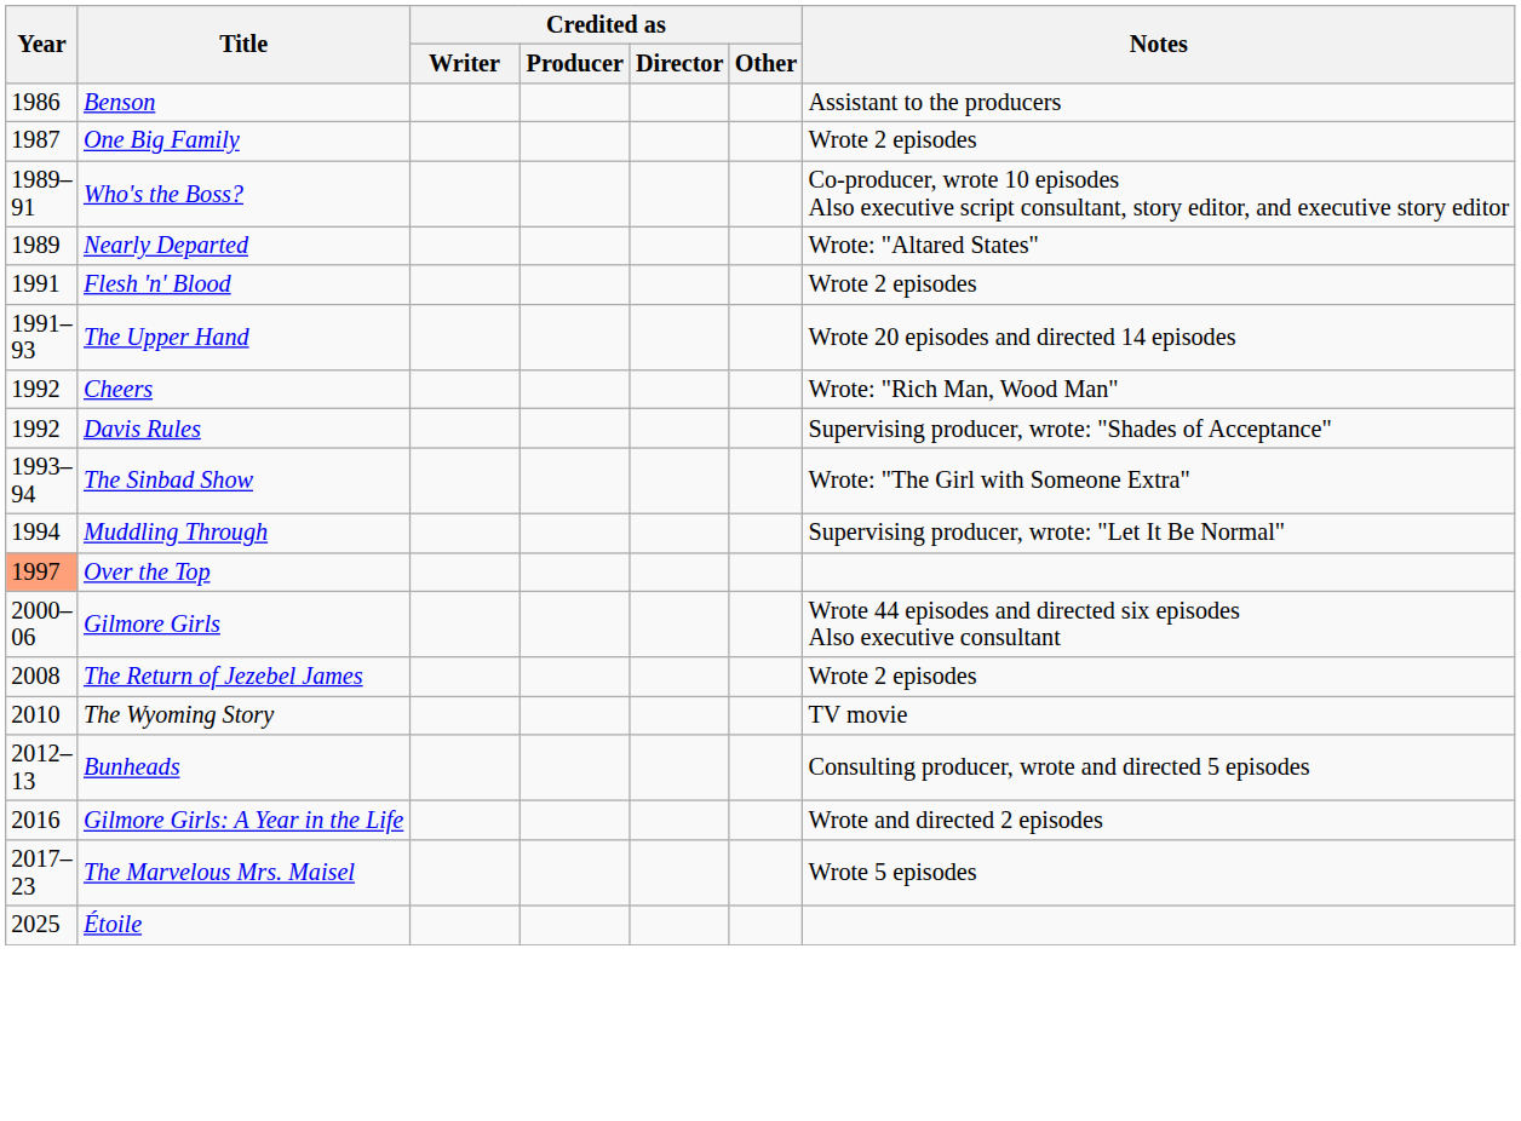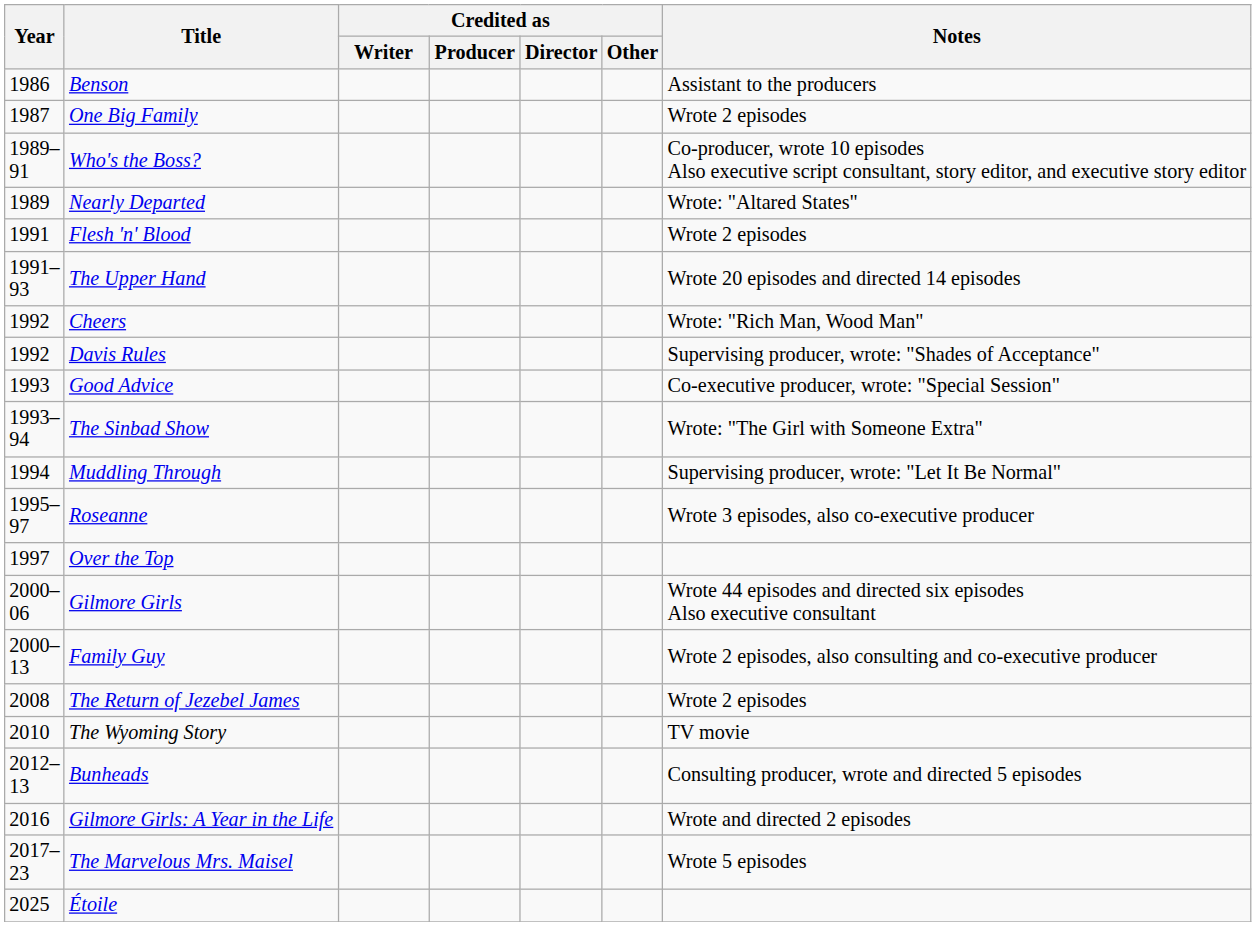+ row: 1993 | Good Advice | Co-executive producer, wrote: "Special Session"
+ row: 1995–97 | Roseanne | Wrote 3 episodes, also co-executive producer
Over the Top | Year: lightsalmon background -> no background
+ row: 2000–13 | Family Guy | Wrote 2 episodes, also consulting and co-executive producer
